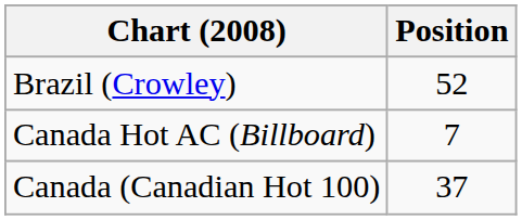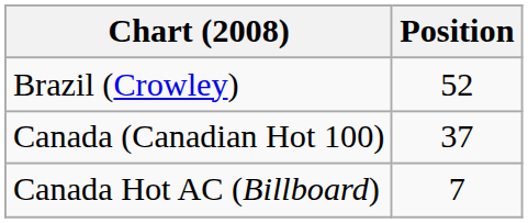rows swapped: Canada (Canadian Hot 100) <-> Canada Hot AC (Billboard)
